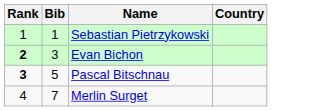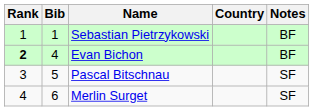+ column: Notes | BF | BF | SF | SF
Evan Bichon | Bib: 3 -> 4
Pascal Bitschnau | Rank: bold -> normal
Merlin Surget | Bib: 7 -> 6
